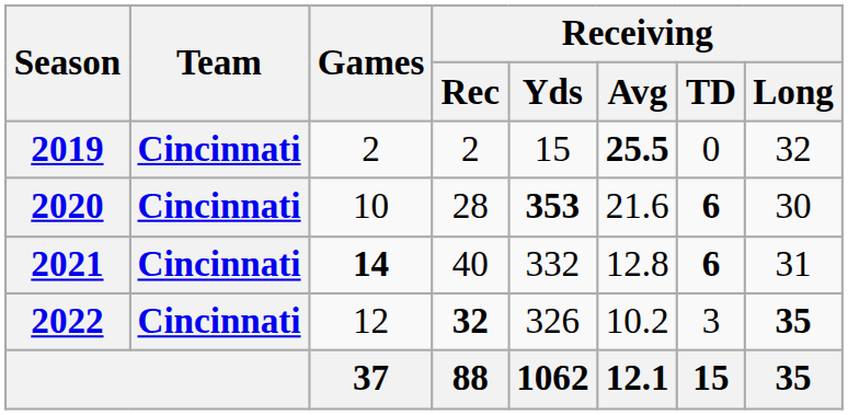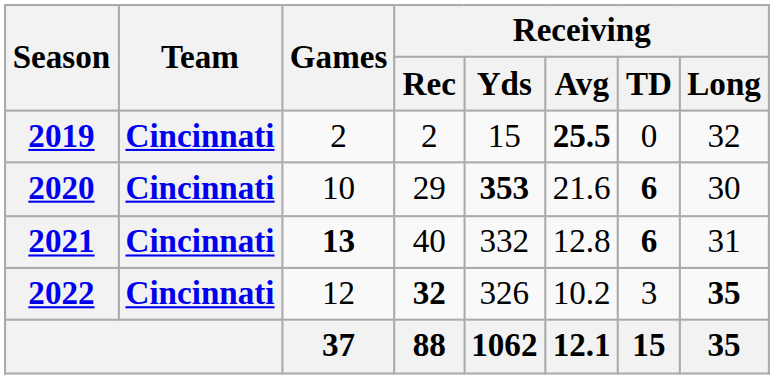2020 | Receiving / Rec: 28 -> 29
2021 | Games: 14 -> 13
